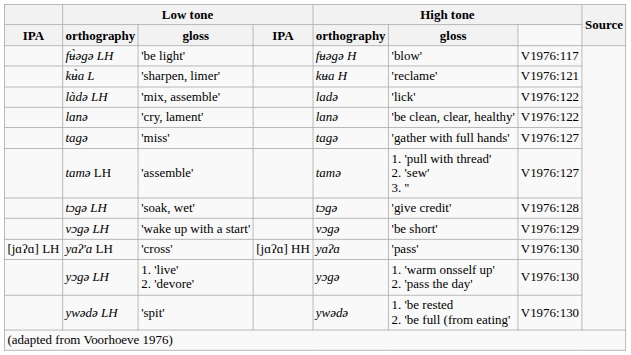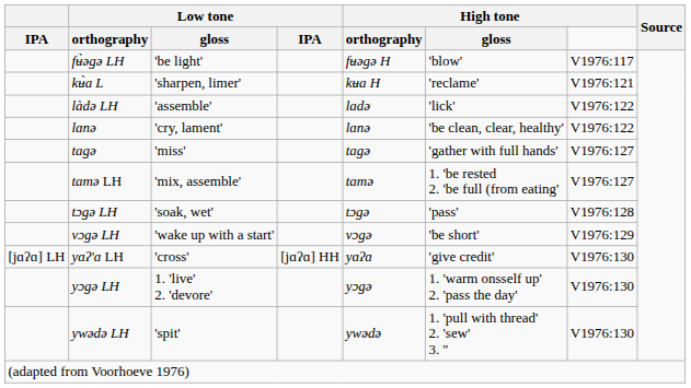làdə LH | Low tone / gloss: 'mix, assemble' -> 'assemble'
tamə LH | Low tone / gloss: 'assemble' -> 'mix, assemble'
tamə LH | High tone / gloss: 1. 'pull with thread' 2. 'sew' 3. '' -> 1. 'be rested 2. 'be full (from eating'
tɔgə LH | High tone / gloss: 'give credit' -> 'pass'
yɑʔ'ɑ LH | High tone / gloss: 'pass' -> 'give credit'
ywədə LH | High tone / gloss: 1. 'be rested 2. 'be full (from eating' -> 1. 'pull with thread' 2. 'sew' 3. ''
